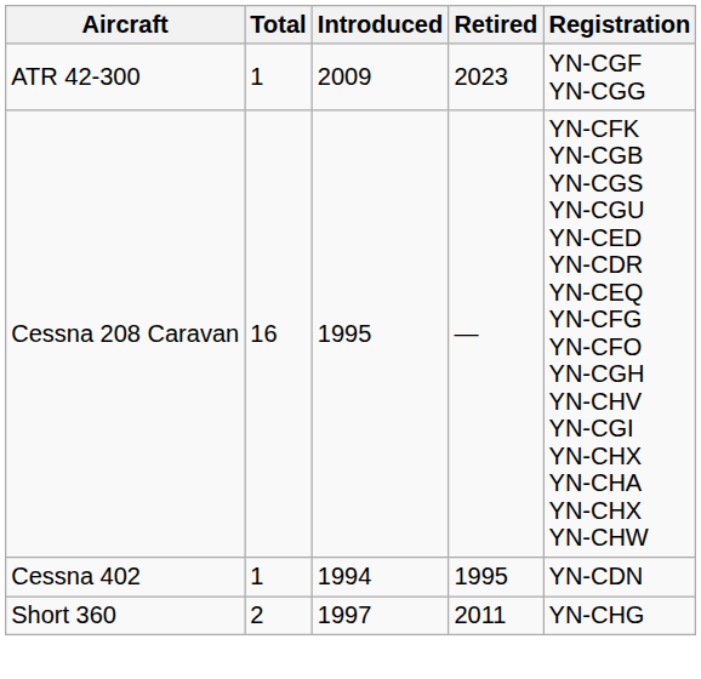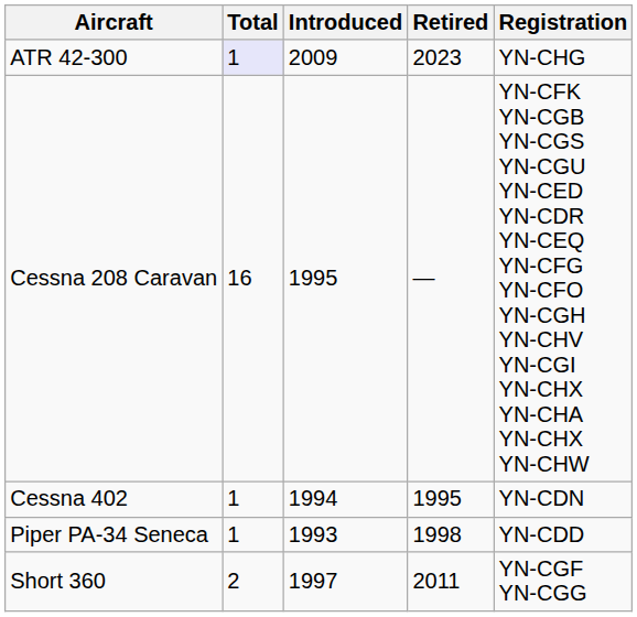ATR 42-300 | Total: no background -> lavender background
ATR 42-300 | Registration: YN-CGF YN-CGG -> YN-CHG
+ row: Piper PA-34 Seneca | 1 | 1993 | 1998 | YN-CDD
Short 360 | Registration: YN-CHG -> YN-CGF YN-CGG
